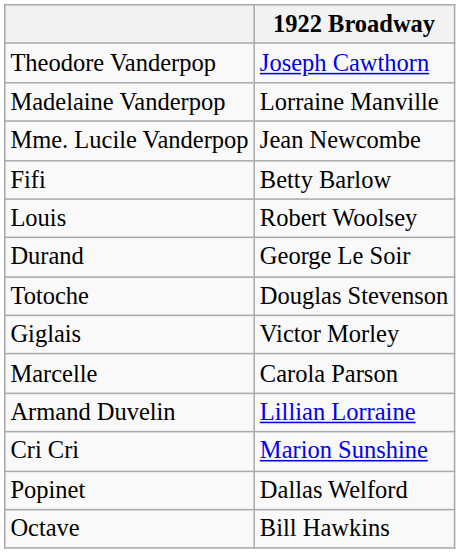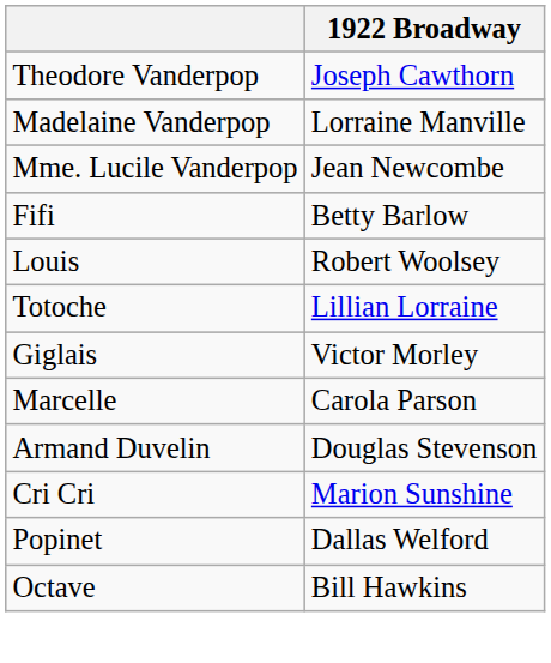- row: Durand | George Le Soir
Totoche | 1922 Broadway: Douglas Stevenson -> Lillian Lorraine
Armand Duvelin | 1922 Broadway: Lillian Lorraine -> Douglas Stevenson
